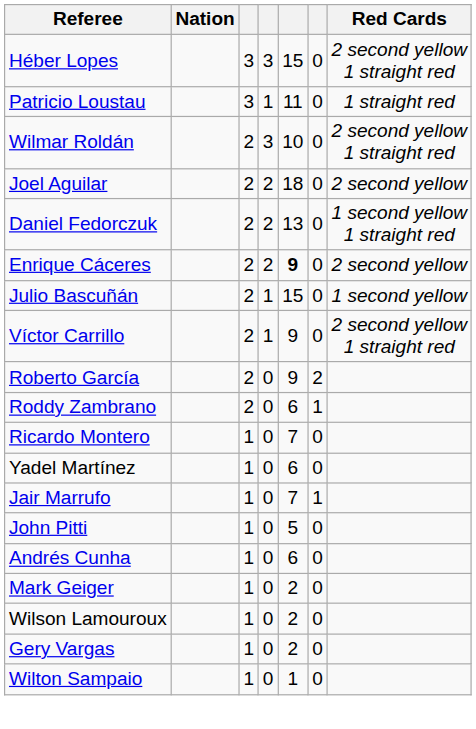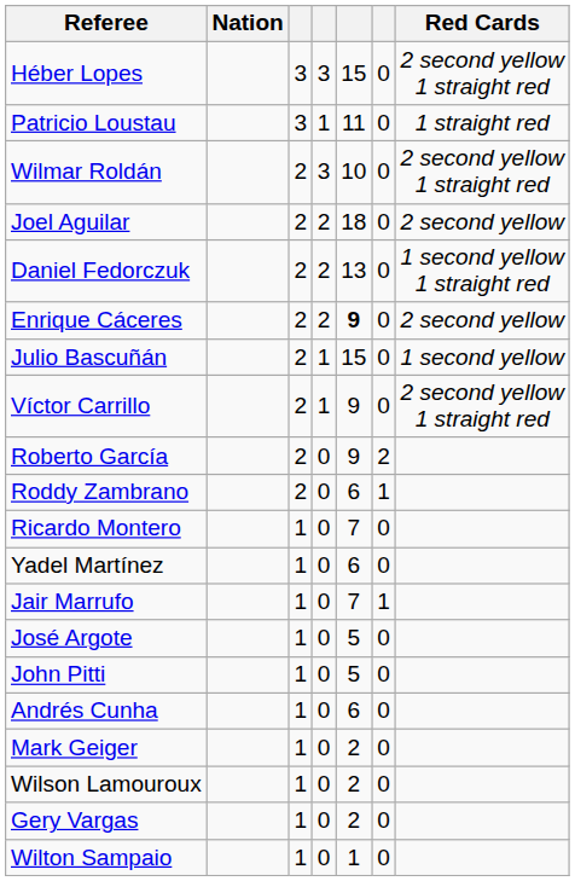+ row: José Argote | 1 | 0 | 5 | 0
